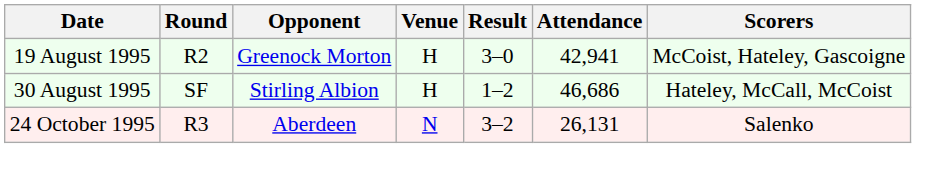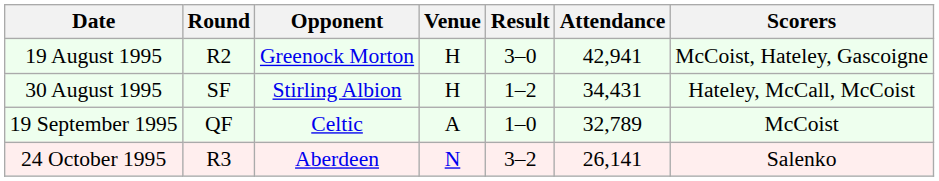30 August 1995 | Attendance: 46,686 -> 34,431
+ row: 19 September 1995 | QF | Celtic | A | 1–0 | 32,789 | McCoist
24 October 1995 | Attendance: 26,131 -> 26,141
